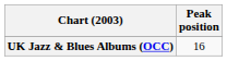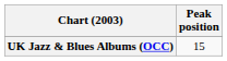UK Jazz & Blues Albums (OCC) | Peak position: 16 -> 15
